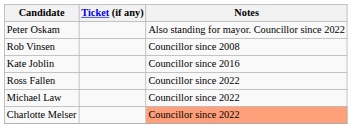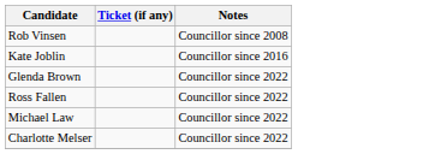- row: Peter Oskam | Also standing for mayor. Councillor since 2022
+ row: Glenda Brown | Councillor since 2022
Charlotte Melser | Notes: lightsalmon background -> no background
